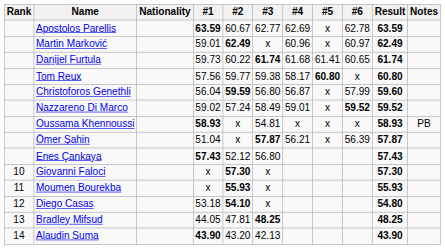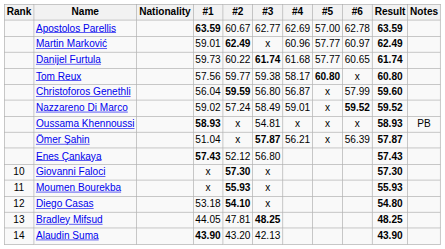Apostolos Parellis | #5: x -> 57.00
Martin Marković | #5: x -> 57.77
Danijel Furtula | #5: 61.41 -> 57.77
